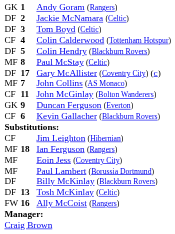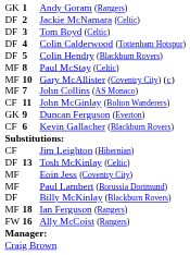Colin Calderwood (Tottenham Hotspur) | column 1: CF -> DF
Gary McAllister (Coventry City) (c) | column 1: DF -> MF
Gary McAllister (Coventry City) (c) | column 2: 17 -> 10
rows swapped: Tosh McKinlay (Celtic) <-> Ian Ferguson (Rangers)
